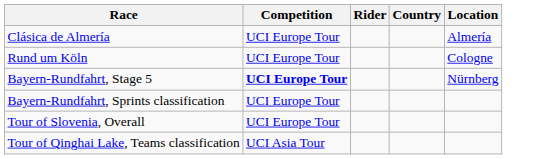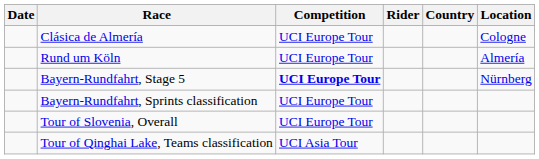+ column: Date
Clásica de Almería | Location: Almería -> Cologne
Rund um Köln | Location: Cologne -> Almería
